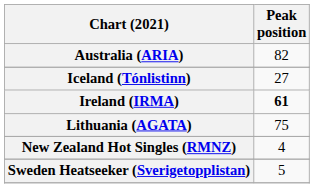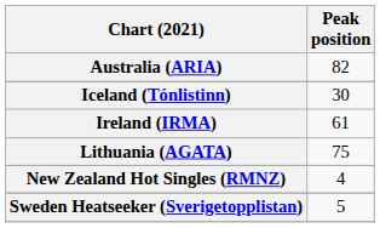Iceland (Tónlistinn) | Peak position: 27 -> 30
Ireland (IRMA) | Peak position: bold -> normal
